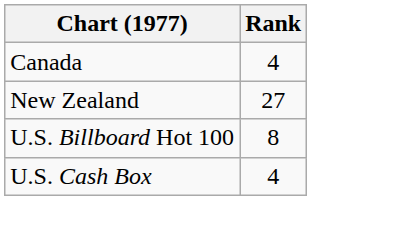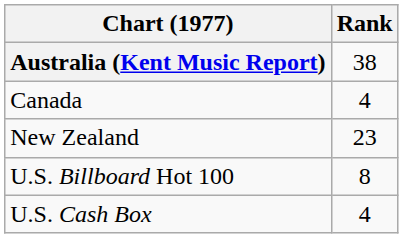+ row: Australia (Kent Music Report) | 38
New Zealand | Rank: 27 -> 23
